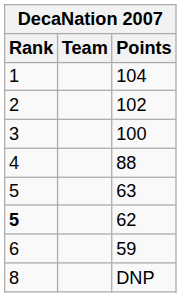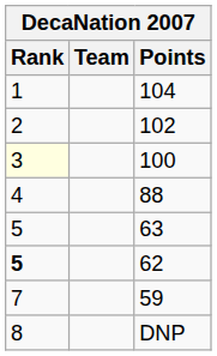100 | Rank: no background -> lightyellow background
59 | Rank: 6 -> 7
